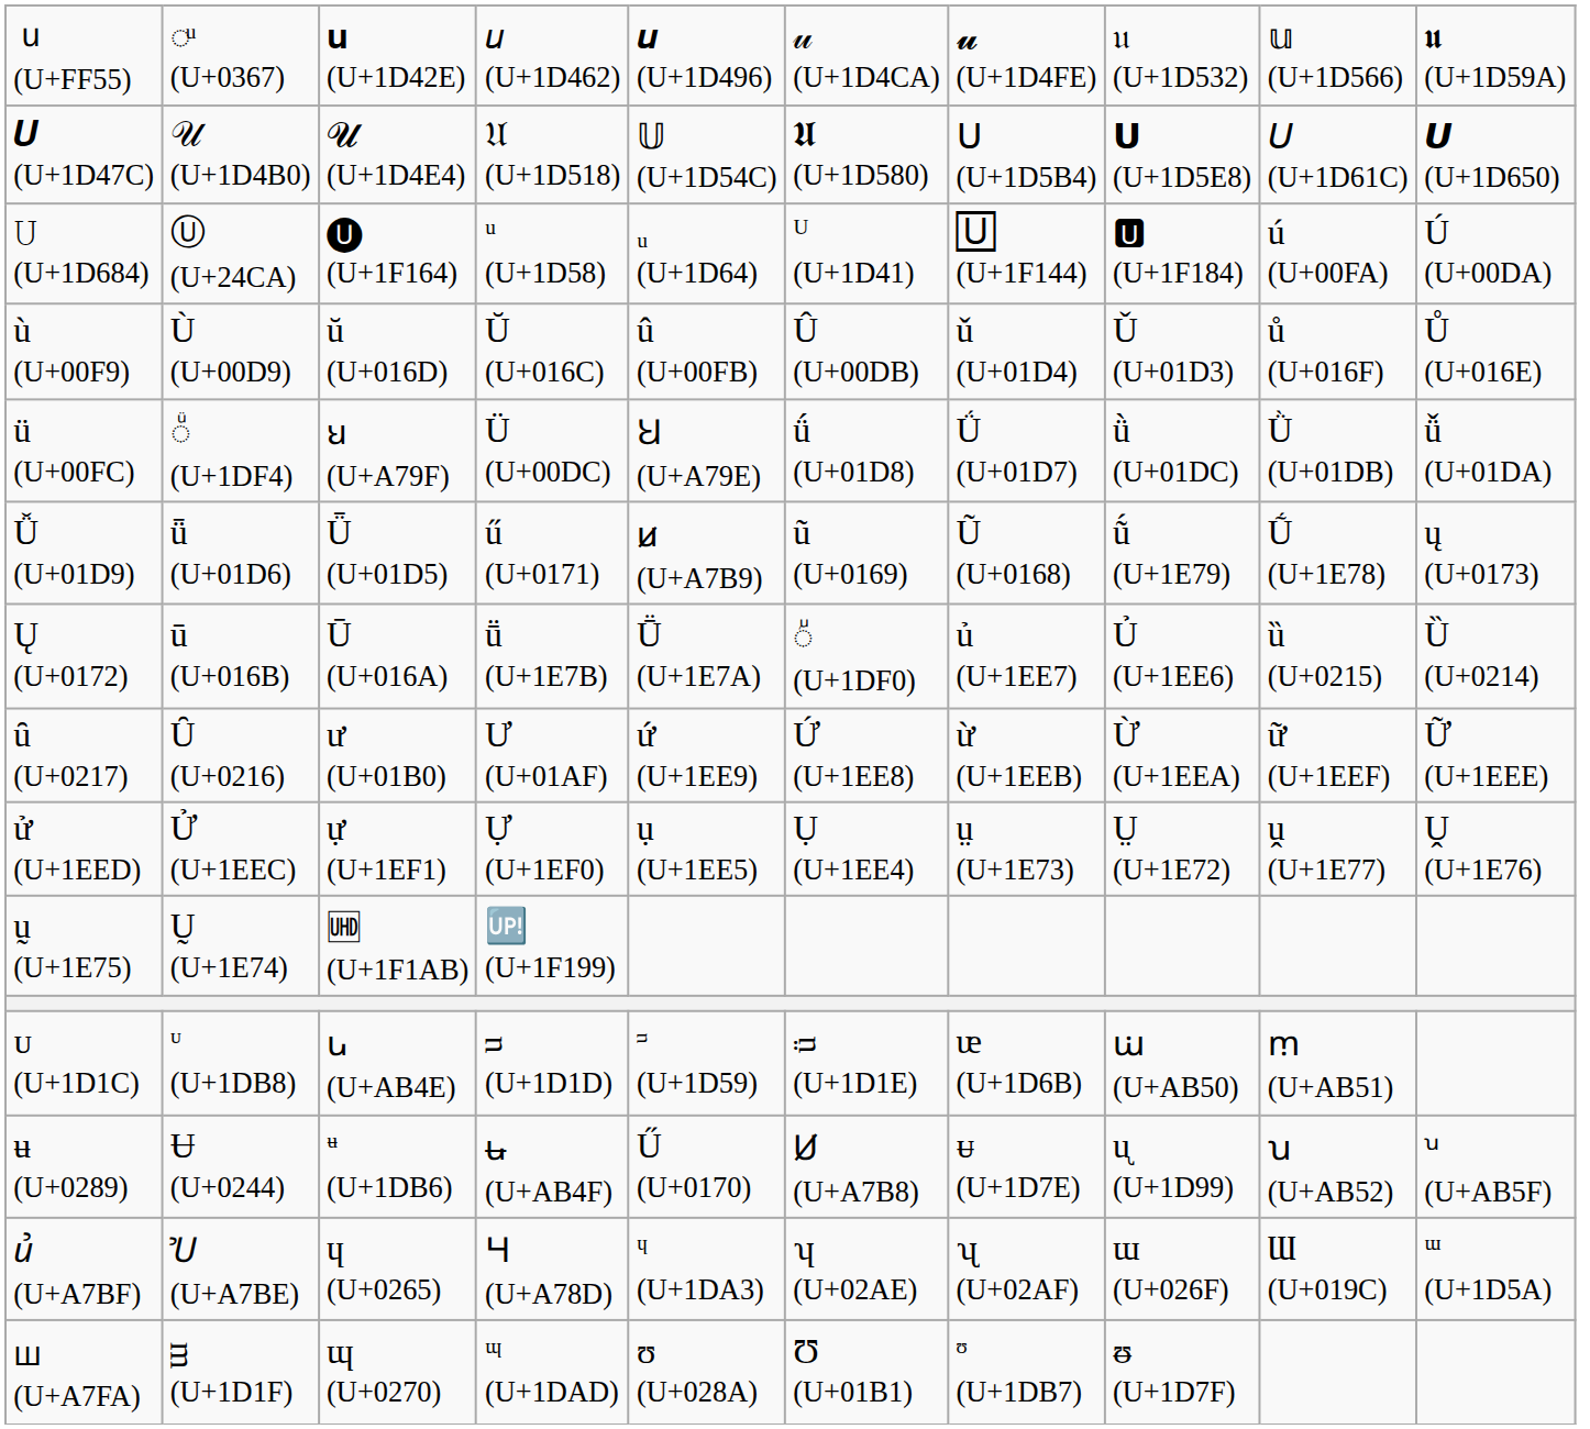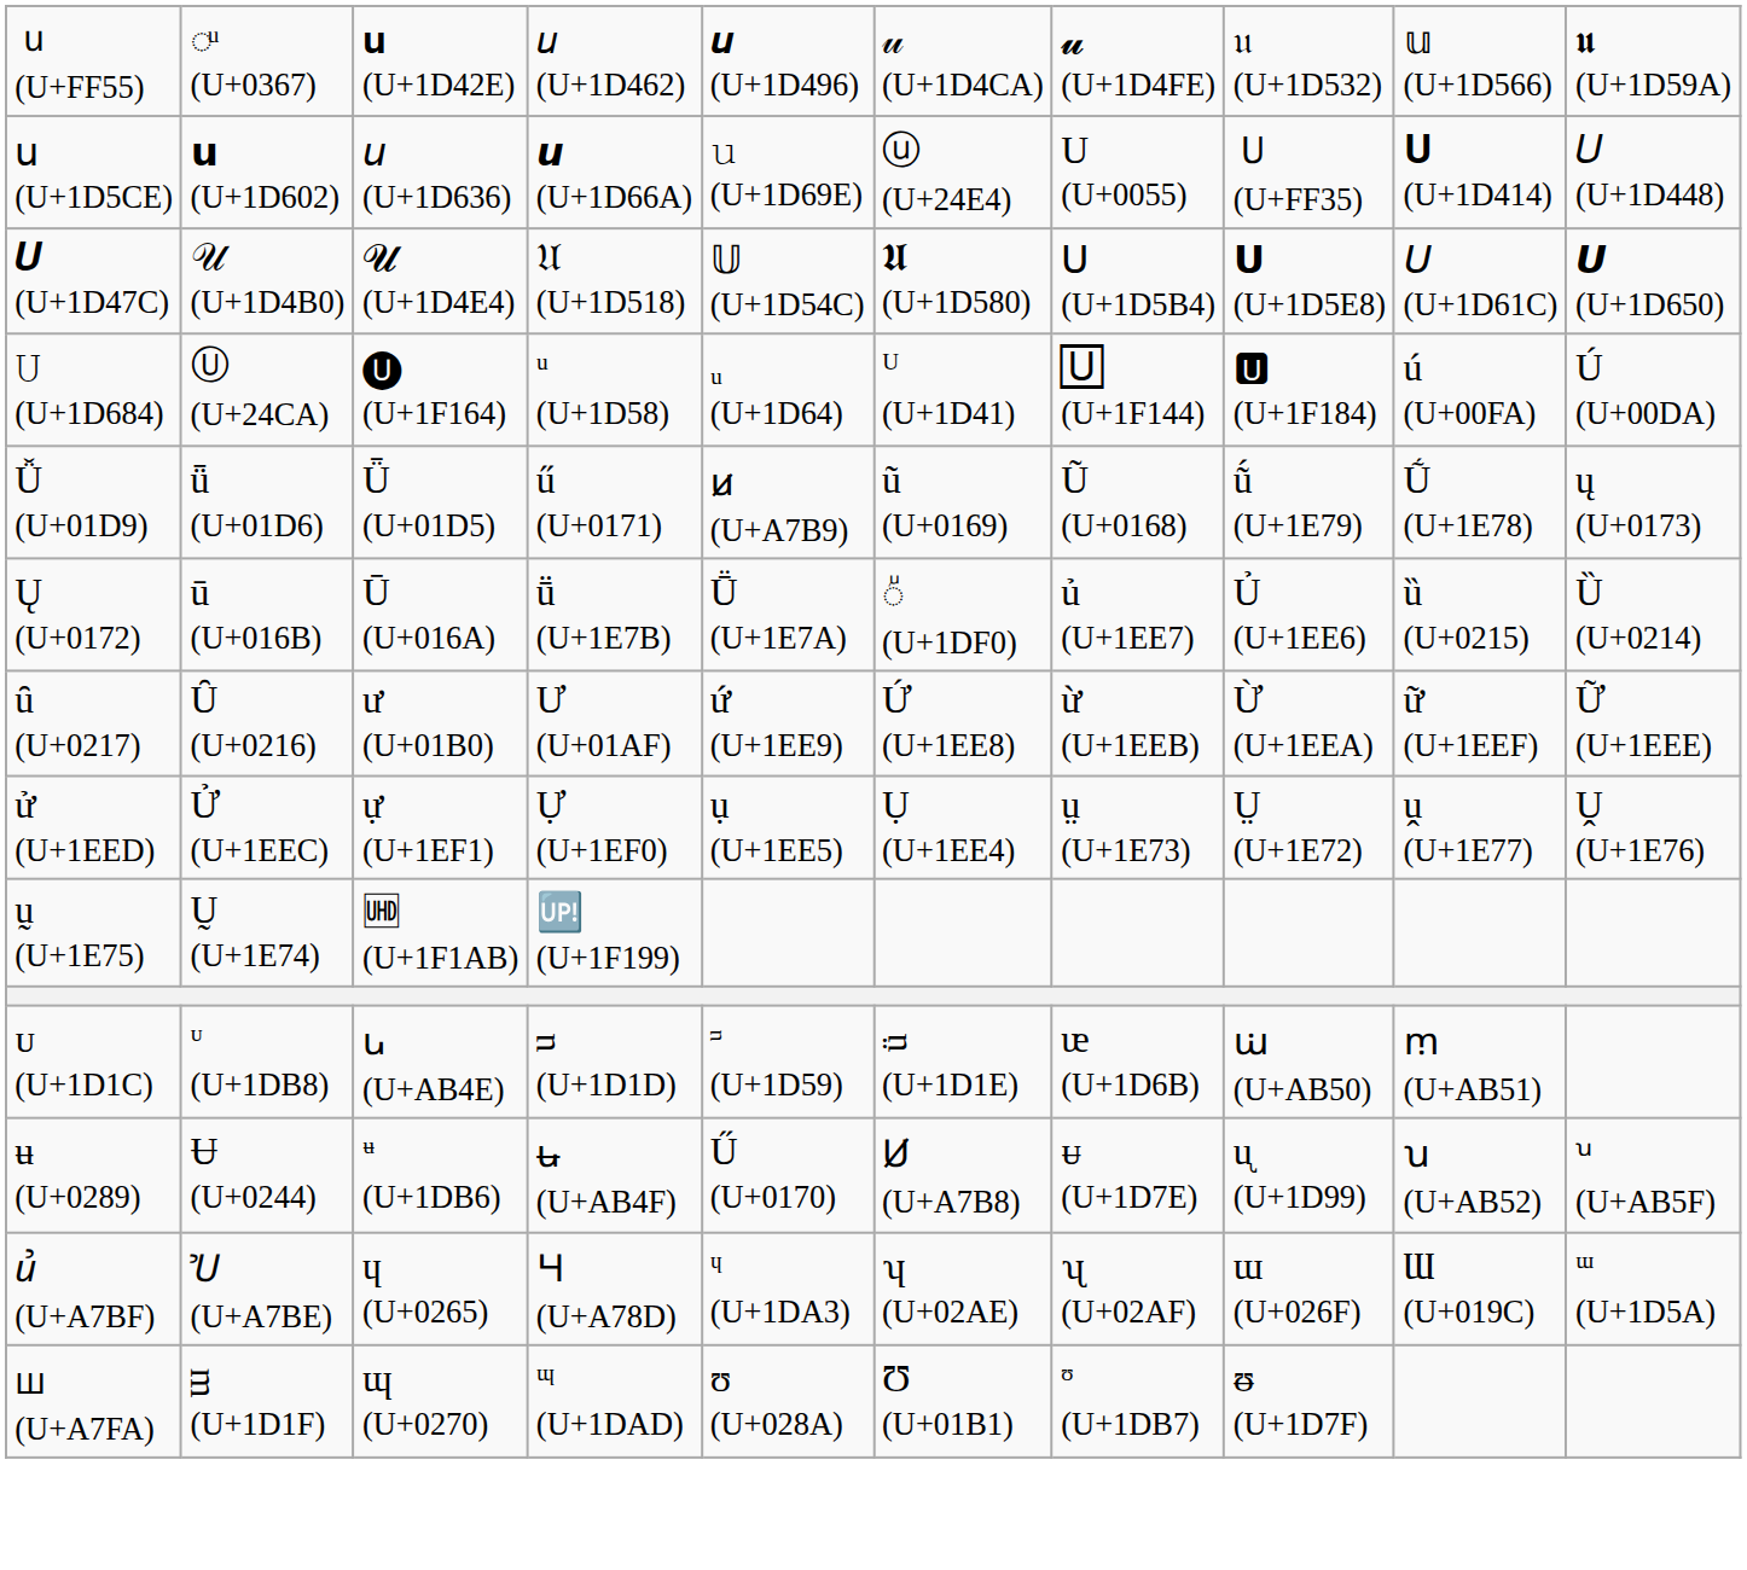+ row: 𝗎 (U+1D5CE) | 𝘂 (U+1D602) | 𝘶 (U+1D636) | 𝙪 (U+1D66A) | 𝚞 (U+1D69E) | ⓤ (U+24E4) | U (U+0055) | Ｕ (U+FF35) | 𝐔 (U+1D414) | 𝑈 (U+1D448)
- row: ù (U+00F9) | Ù (U+00D9) | ŭ (U+016D) | Ŭ (U+016C) | û (U+00FB) | Û (U+00DB) | ǔ (U+01D4) | Ǔ (U+01D3) | ů (U+016F) | Ů (U+016E)
- row: ü (U+00FC) | ◌ᷴ (U+1DF4) | ꞟ (U+A79F) | Ü (U+00DC) | Ꞟ (U+A79E) | ǘ (U+01D8) | Ǘ (U+01D7) | ǜ (U+01DC) | Ǜ (U+01DB) | ǚ (U+01DA)
